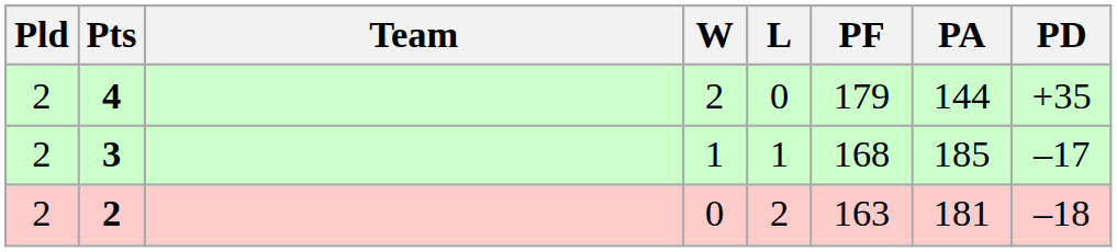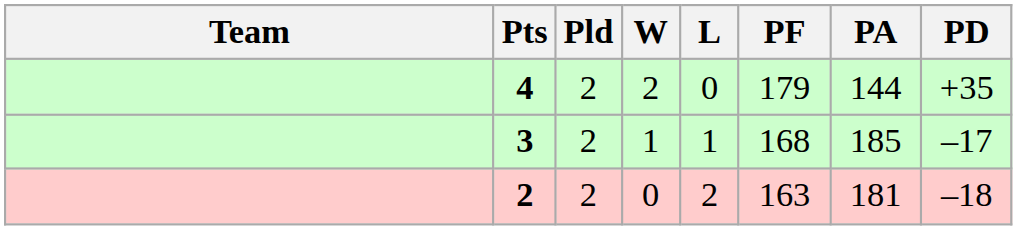columns swapped: Team <-> Pld
